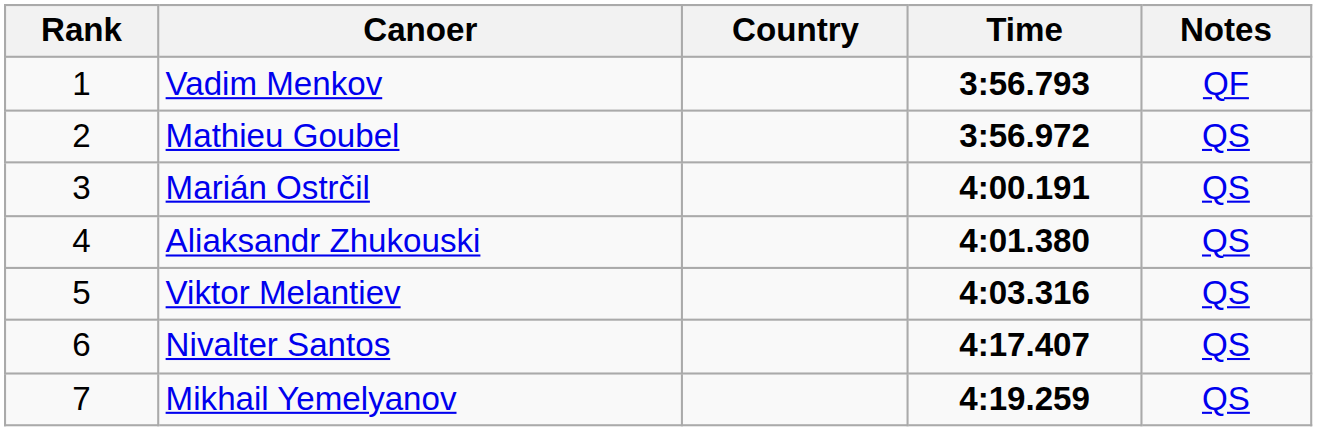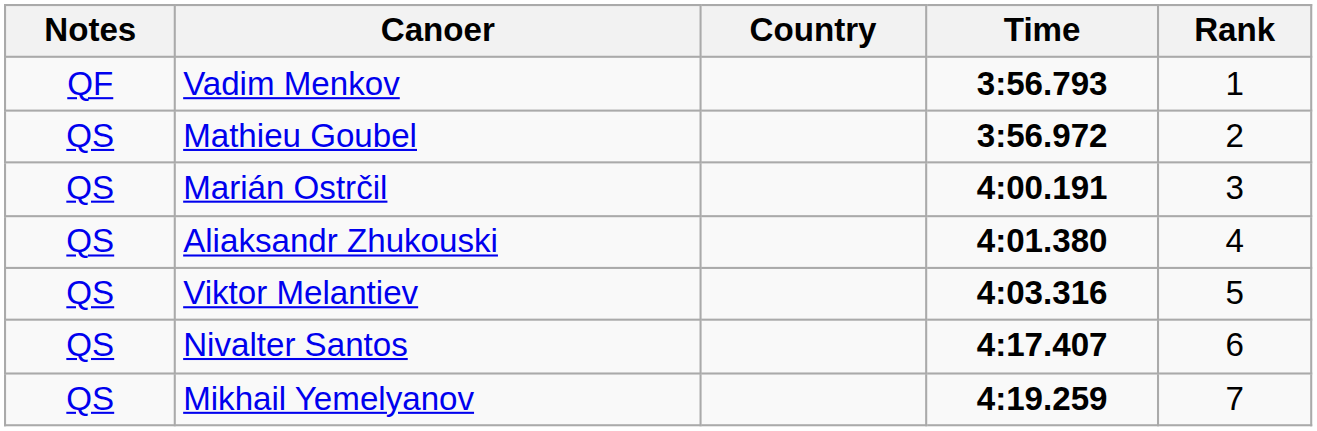columns swapped: Rank <-> Notes
